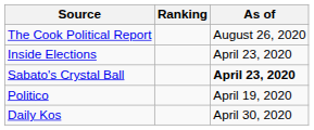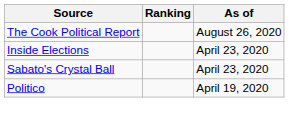Sabato's Crystal Ball | As of: bold -> normal
- row: Daily Kos | April 30, 2020
